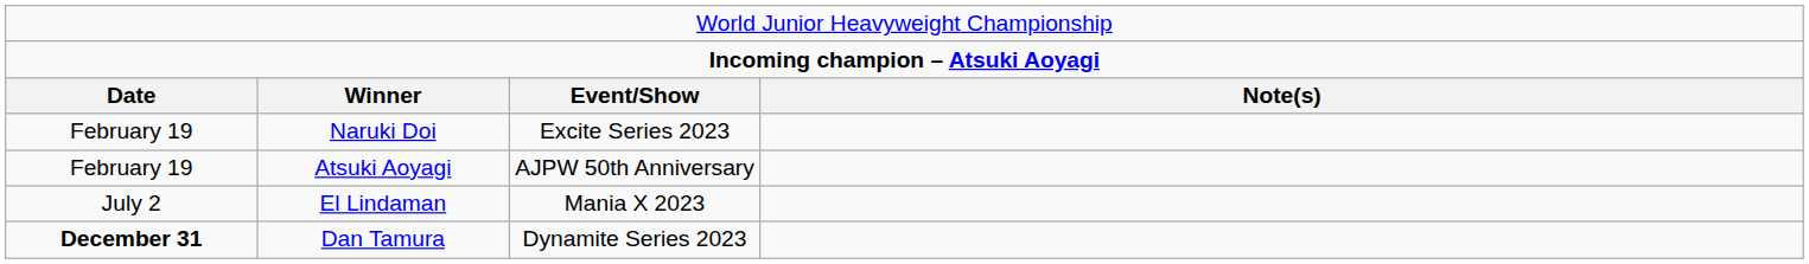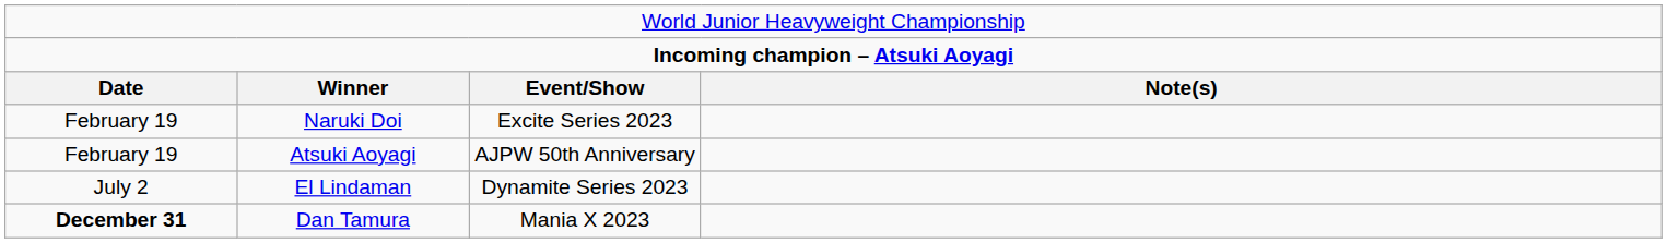El Lindaman | column 3: Mania X 2023 -> Dynamite Series 2023
Dan Tamura | column 3: Dynamite Series 2023 -> Mania X 2023
